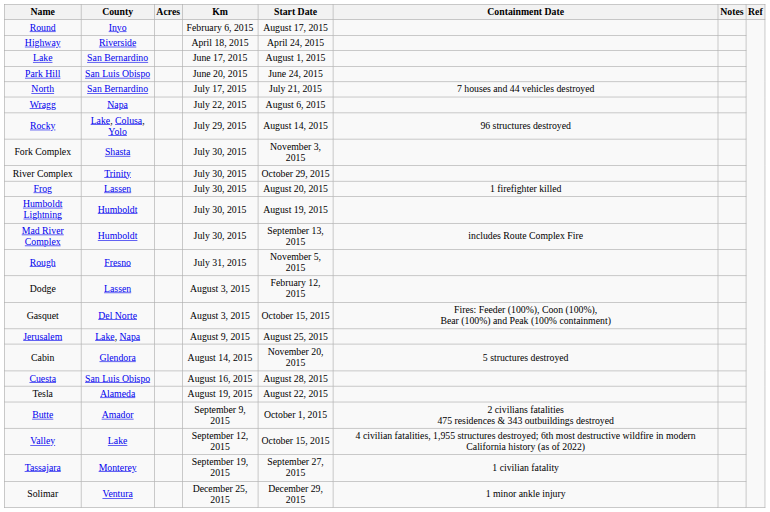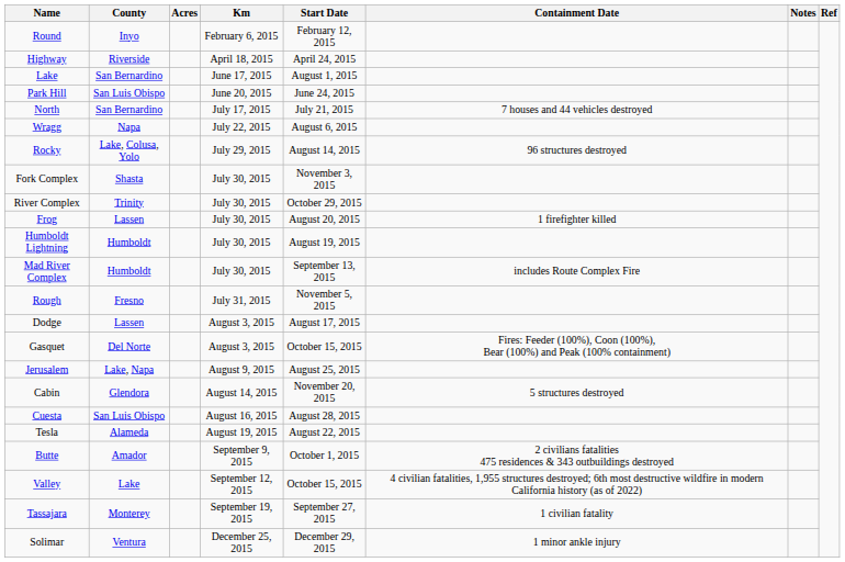Round | Start Date: August 17, 2015 -> February 12, 2015
Dodge | Start Date: February 12, 2015 -> August 17, 2015
